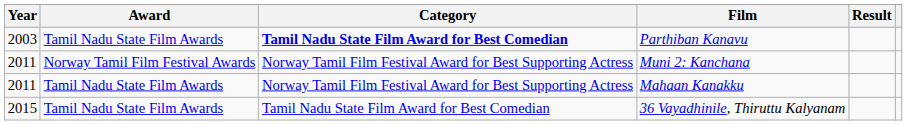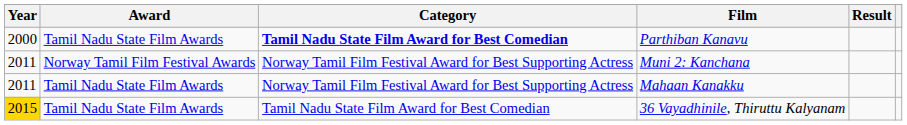Parthiban Kanavu | Year: 2003 -> 2000
36 Vayadhinile, Thiruttu Kalyanam | Year: no background -> gold background
